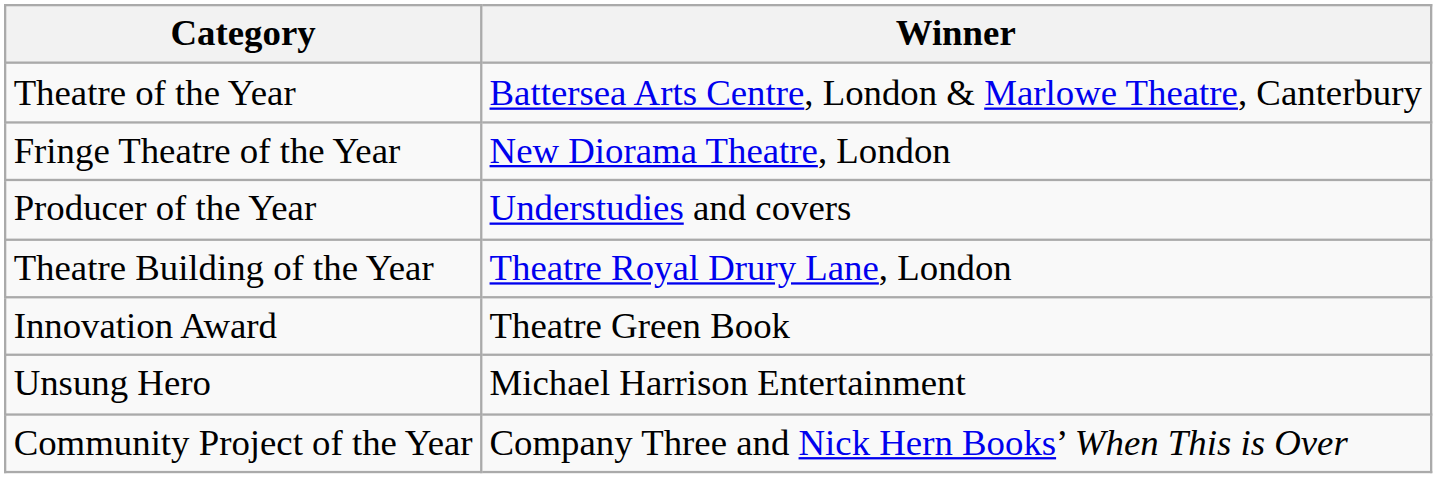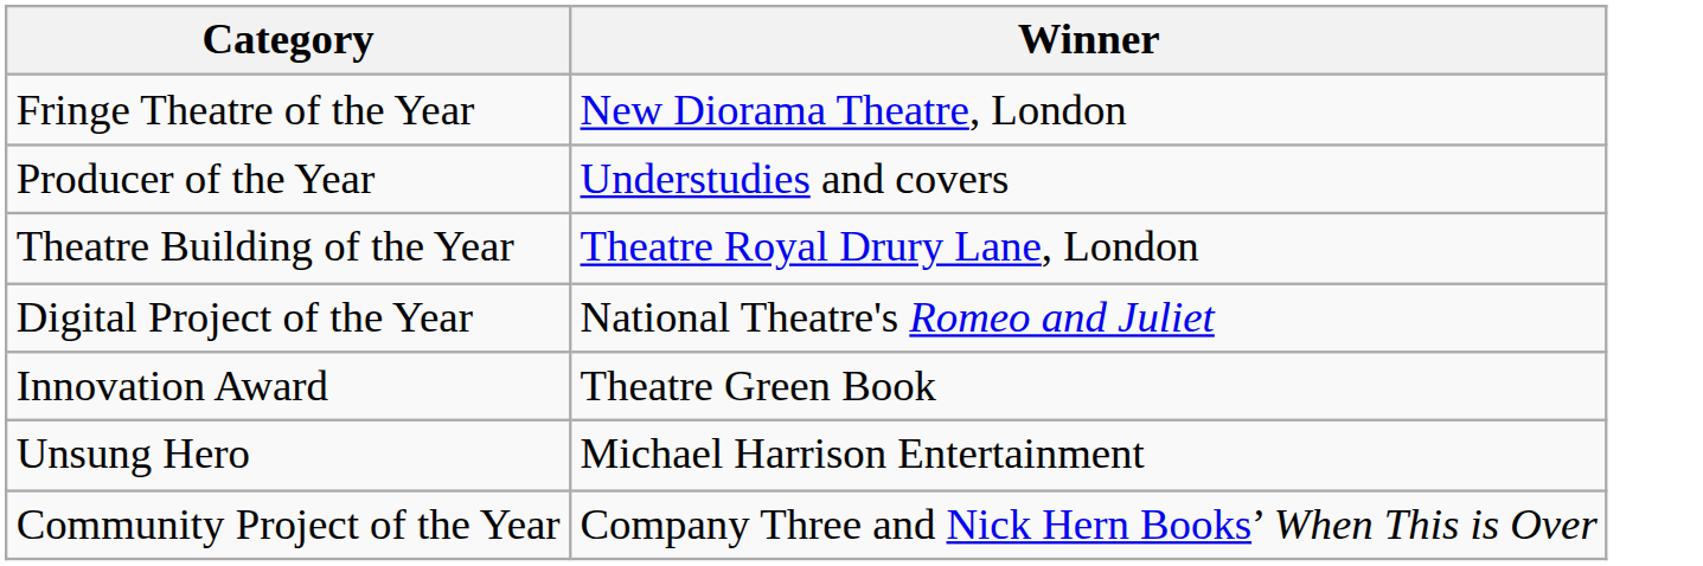- row: Theatre of the Year | Battersea Arts Centre, London & Marlowe Theatre, Canterbury
+ row: Digital Project of the Year | National Theatre's Romeo and Juliet
